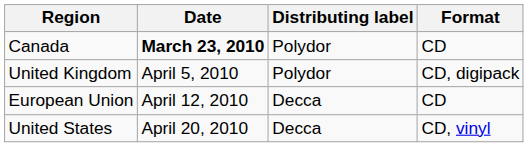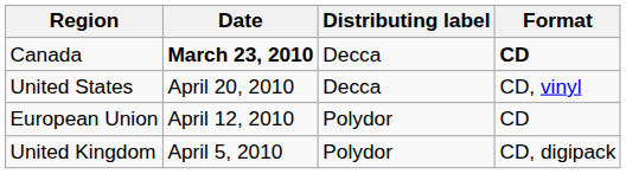Canada | Distributing label: Polydor -> Decca
Canada | Format: normal -> bold
rows swapped: United Kingdom <-> United States
European Union | Distributing label: Decca -> Polydor
